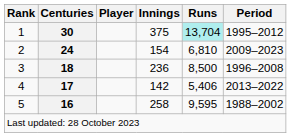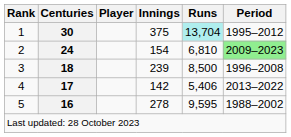2 | Period: no background -> lightgreen background
3 | Innings: 236 -> 239
5 | Innings: 258 -> 278
